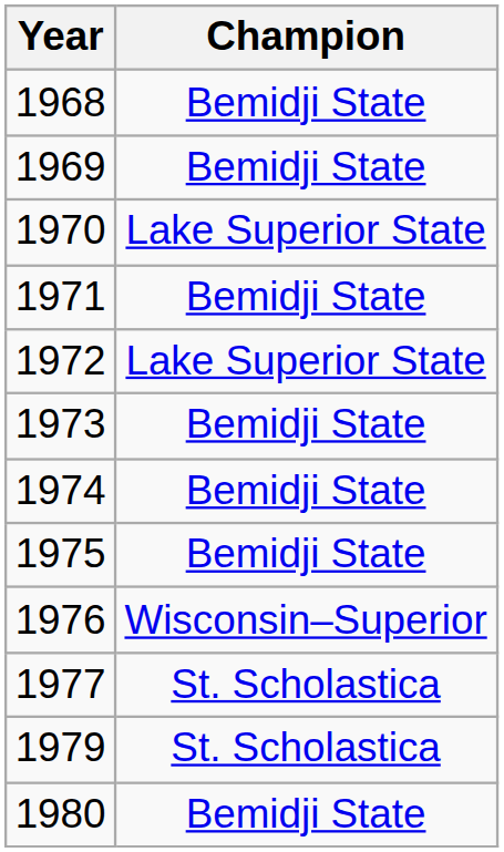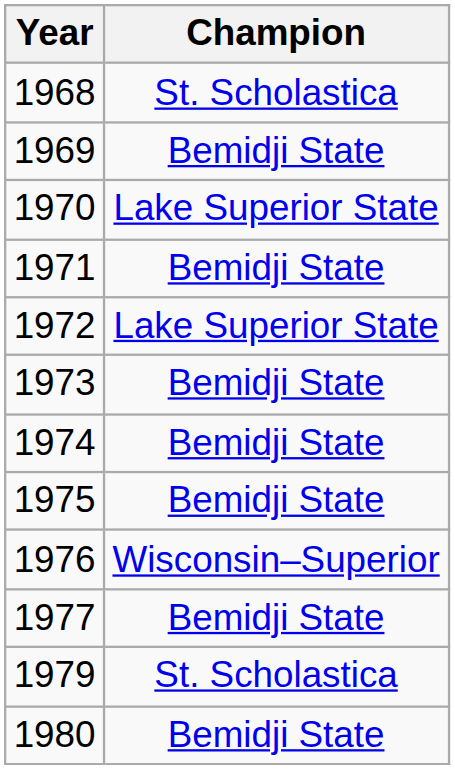1968 | Champion: Bemidji State -> St. Scholastica
1977 | Champion: St. Scholastica -> Bemidji State
